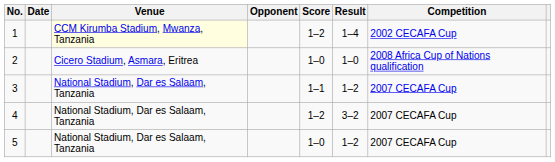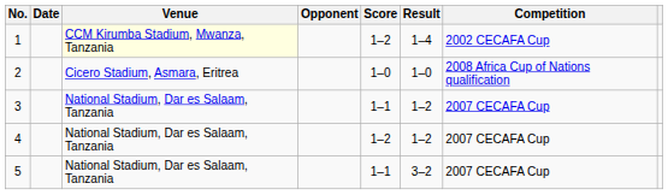4 | Result: 3–2 -> 1–2
5 | Score: 1–0 -> 1–1
5 | Result: 1–2 -> 3–2
